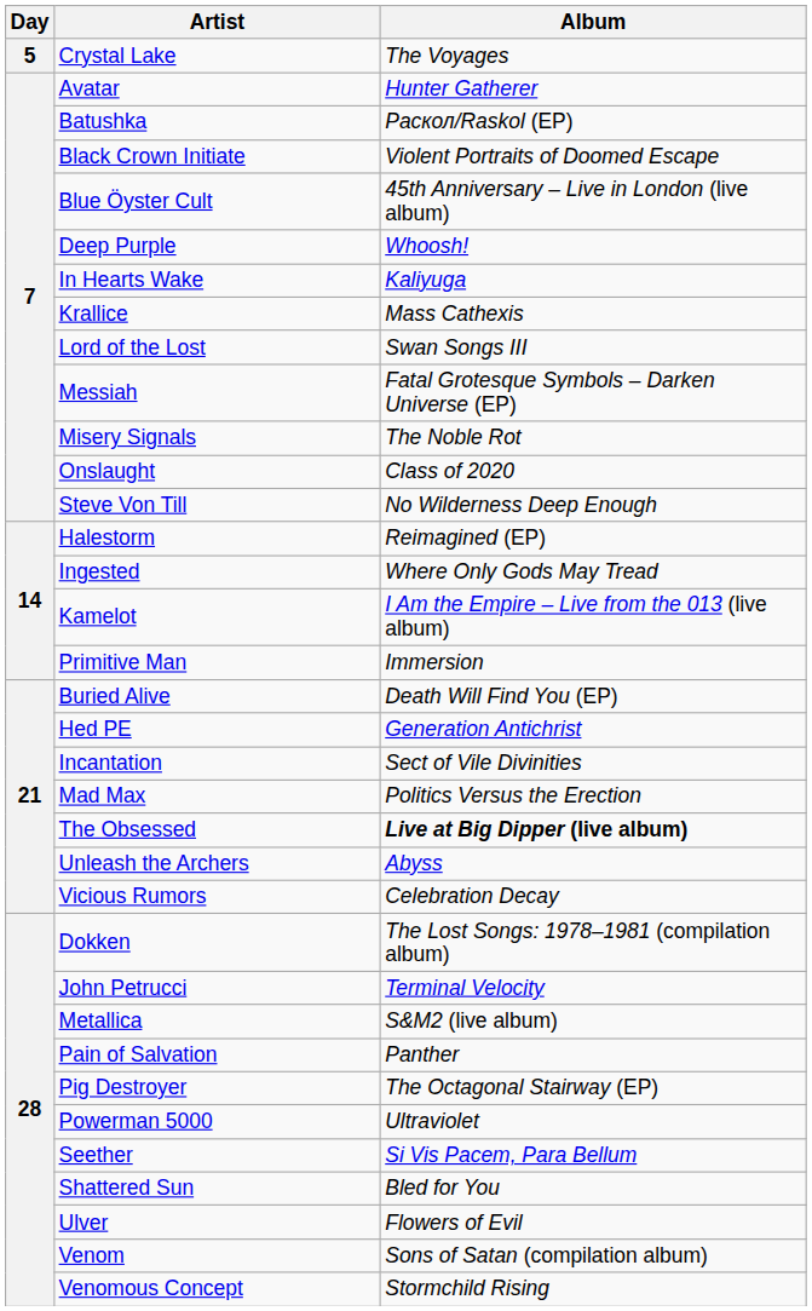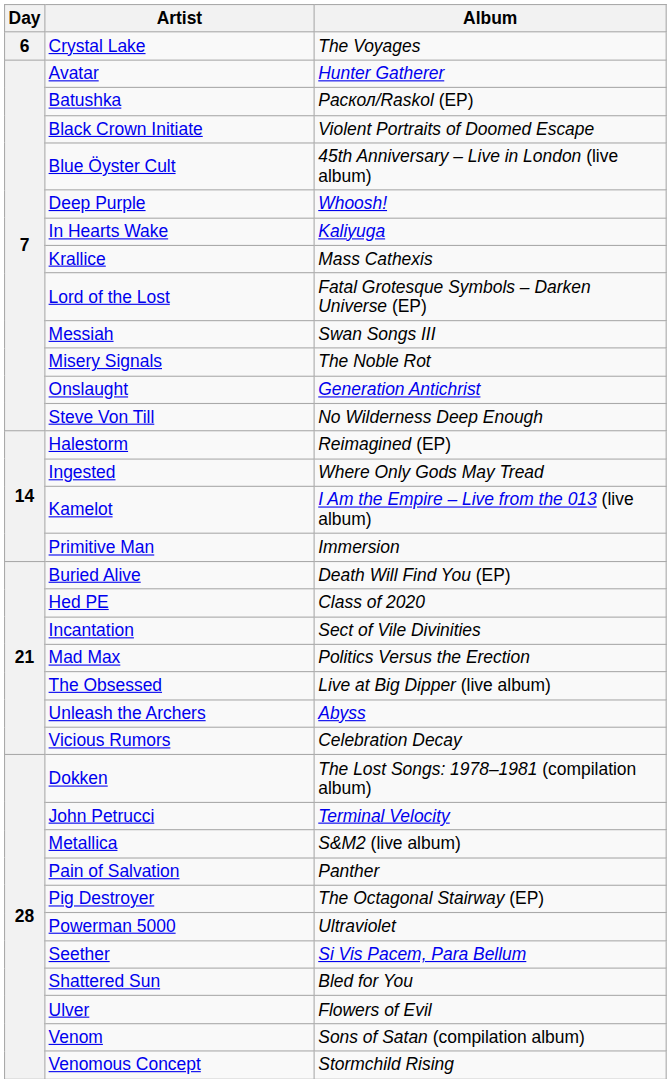Crystal Lake | Day: 5 -> 6
Lord of the Lost | Album: Swan Songs III -> Fatal Grotesque Symbols – Darken Universe (EP)
Messiah | Album: Fatal Grotesque Symbols – Darken Universe (EP) -> Swan Songs III
Onslaught | Album: Class of 2020 -> Generation Antichrist
Hed PE | Album: Generation Antichrist -> Class of 2020
The Obsessed | Album: bold -> normal
